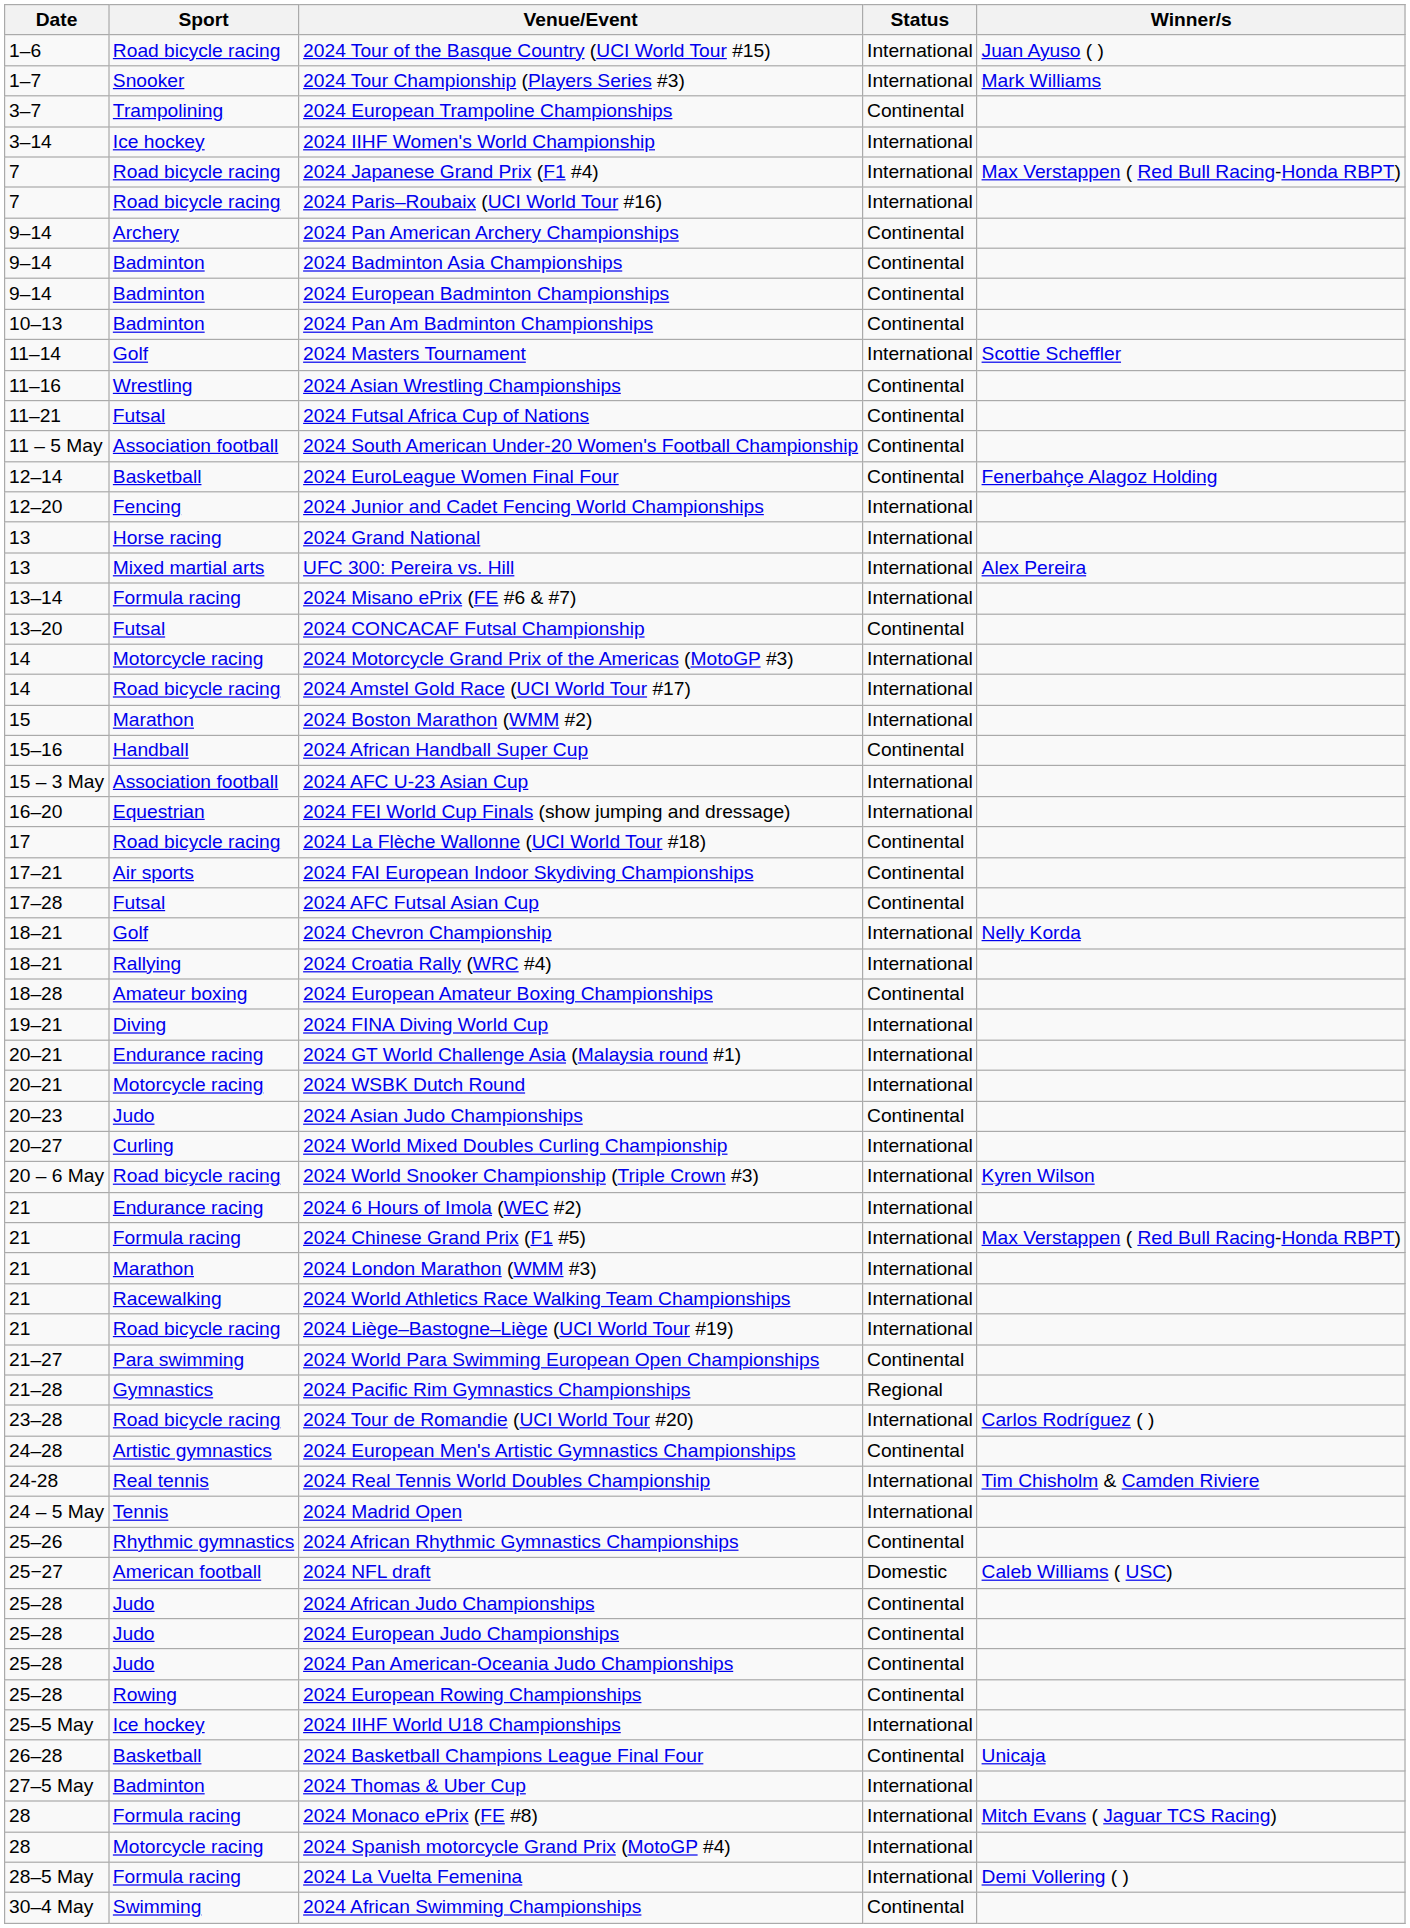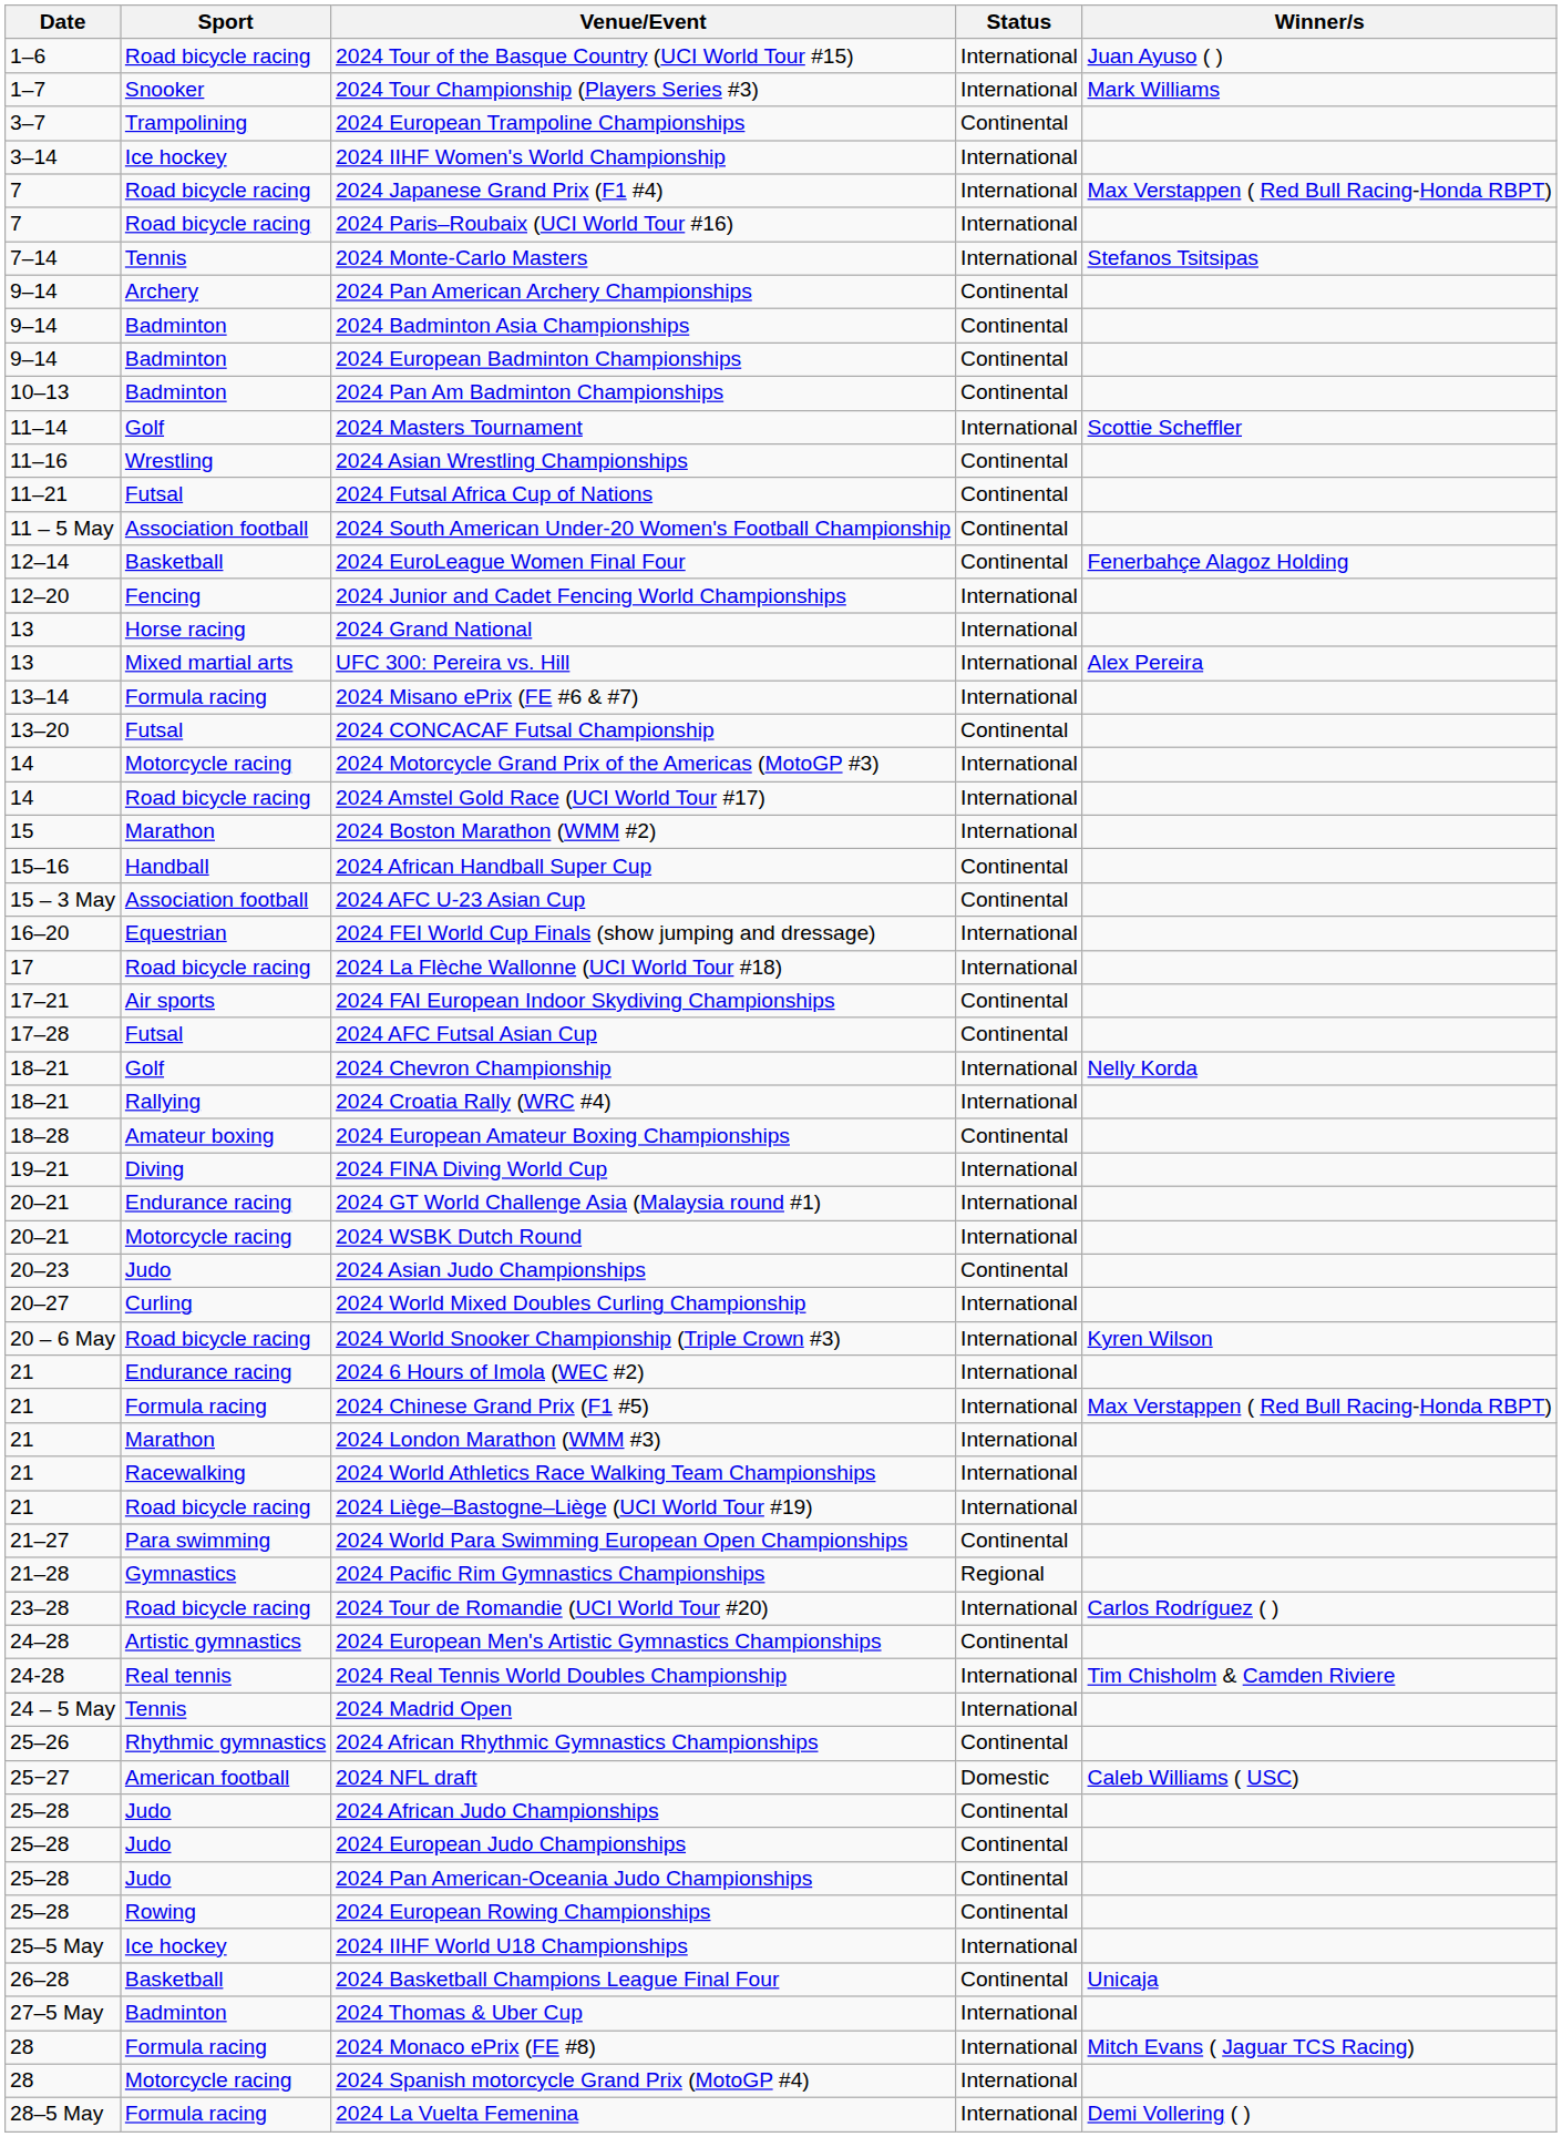+ row: 7–14 | Tennis | 2024 Monte-Carlo Masters | International | Stefanos Tsitsipas
2024 AFC U-23 Asian Cup | Status: International -> Continental
2024 La Flèche Wallonne (UCI World Tour #18) | Status: Continental -> International
- row: 30–4 May | Swimming | 2024 African Swimming Championships | Continental
